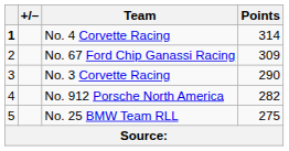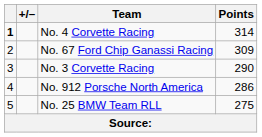No. 912 Porsche North America | Points: 282 -> 286
